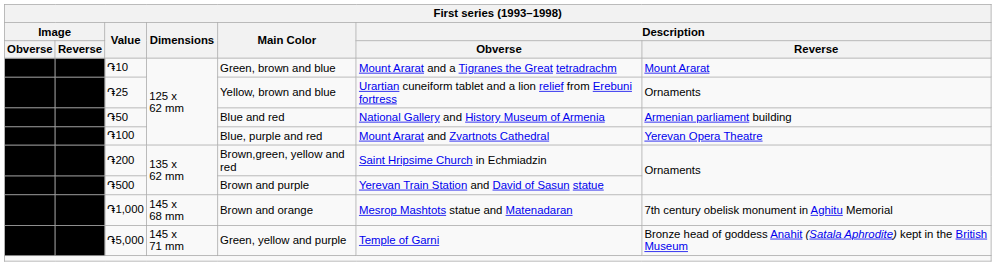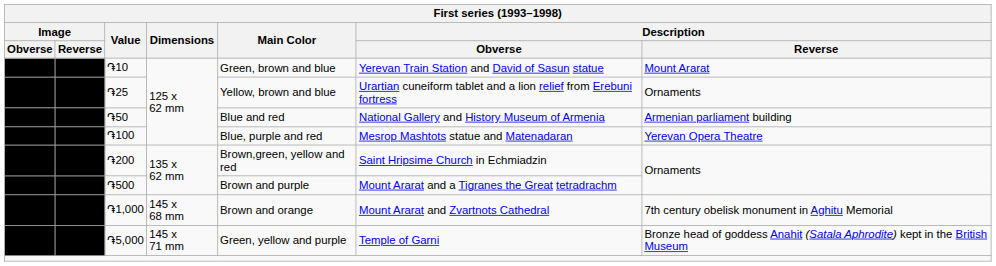֏10 | Description / Obverse: Mount Ararat and a Tigranes the Great tetradrachm -> Yerevan Train Station and David of Sasun statue
֏100 | Description / Obverse: Mount Ararat and Zvartnots Cathedral -> Mesrop Mashtots statue and Matenadaran
֏500 | Description / Obverse: Yerevan Train Station and David of Sasun statue -> Mount Ararat and a Tigranes the Great tetradrachm
֏1,000 | Description / Obverse: Mesrop Mashtots statue and Matenadaran -> Mount Ararat and Zvartnots Cathedral
